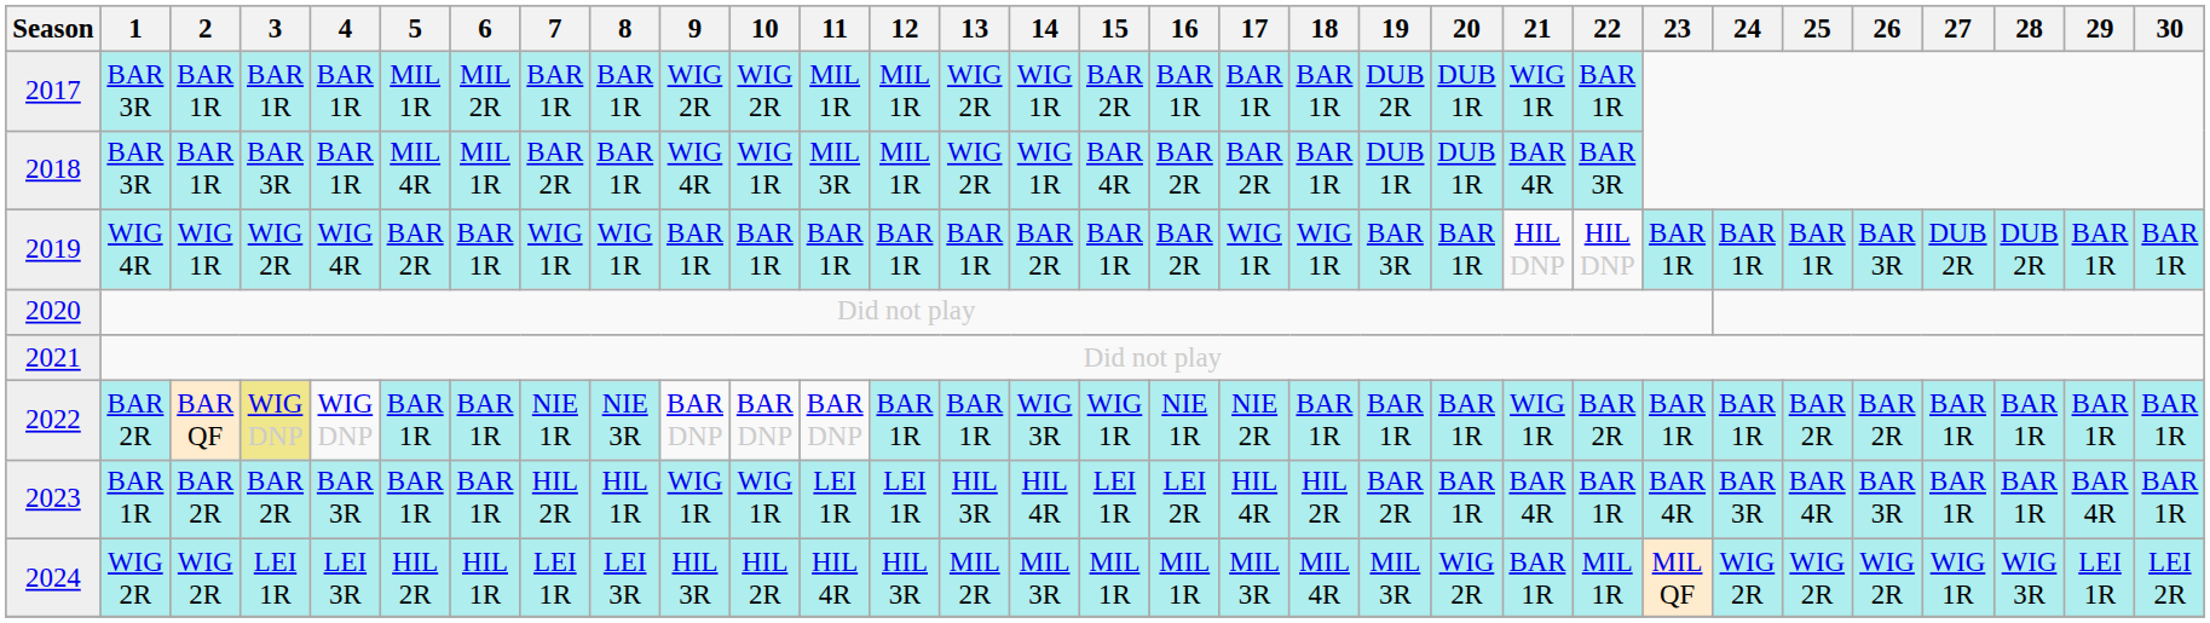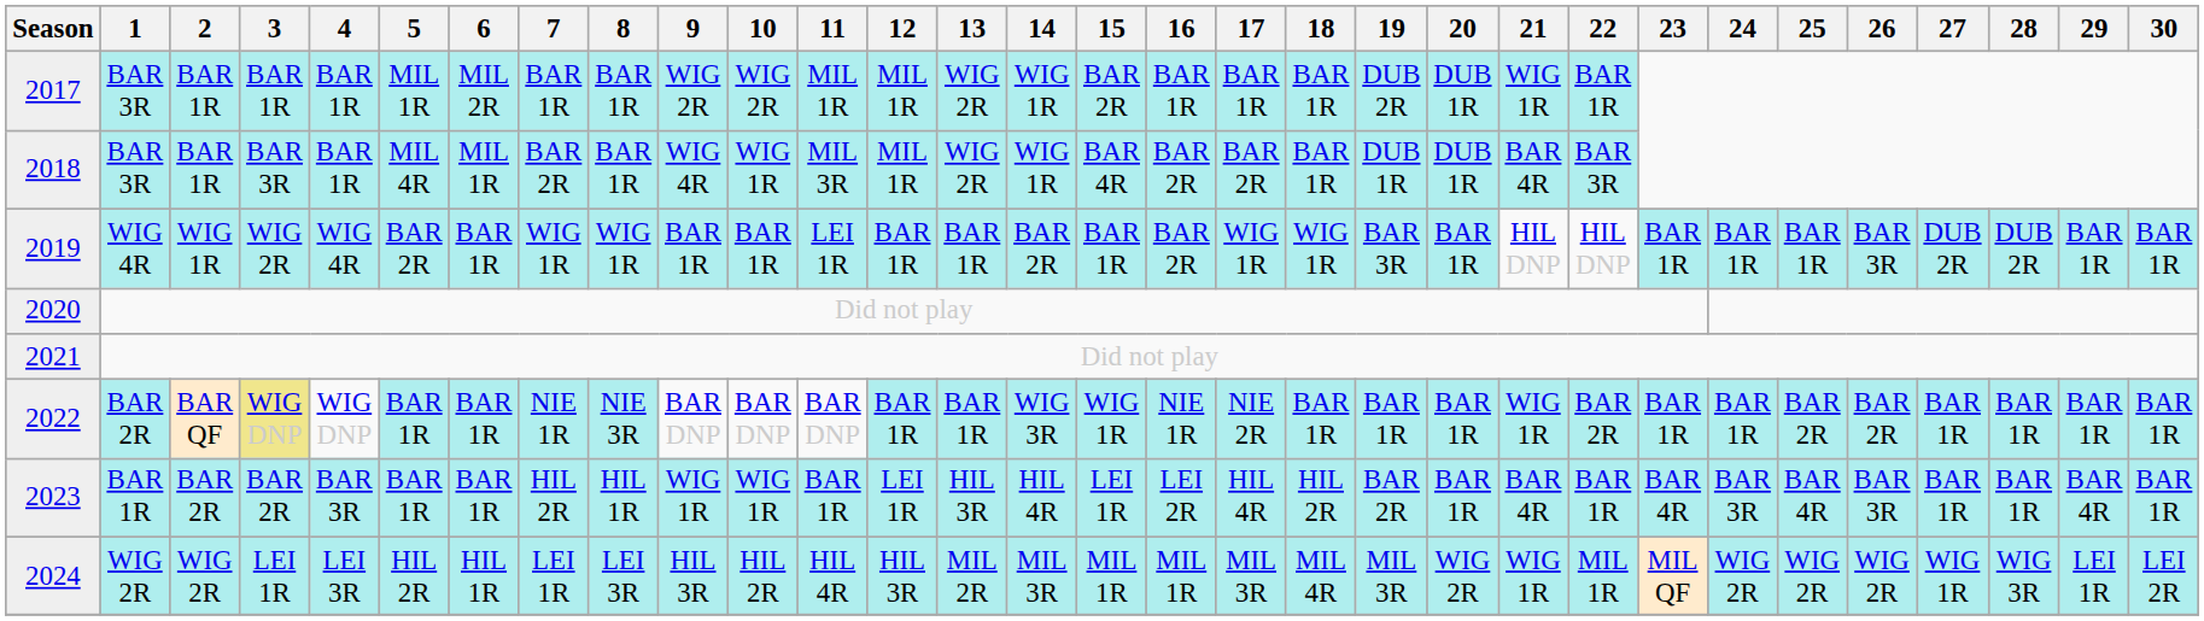2019 | 11: BAR 1R -> LEI 1R
2023 | 11: LEI 1R -> BAR 1R
2024 | 21: BAR 1R -> WIG 1R
